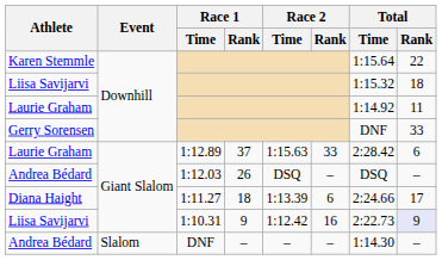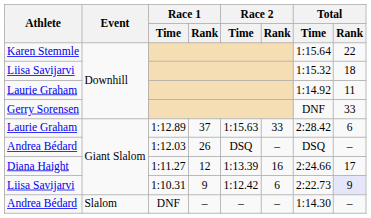Diana Haight | Race 1 / Rank: 18 -> 12
Diana Haight | Race 2 / Rank: 6 -> 16
Liisa Savijarvi / 1:10.31 | Race 2 / Rank: 16 -> 6
